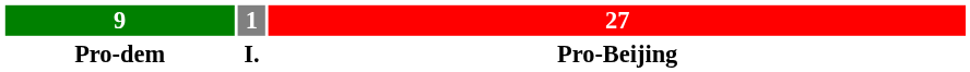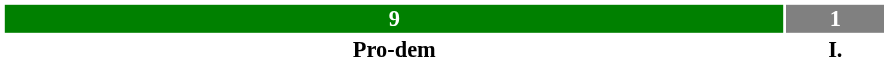- column: 27 | Pro-Beijing
